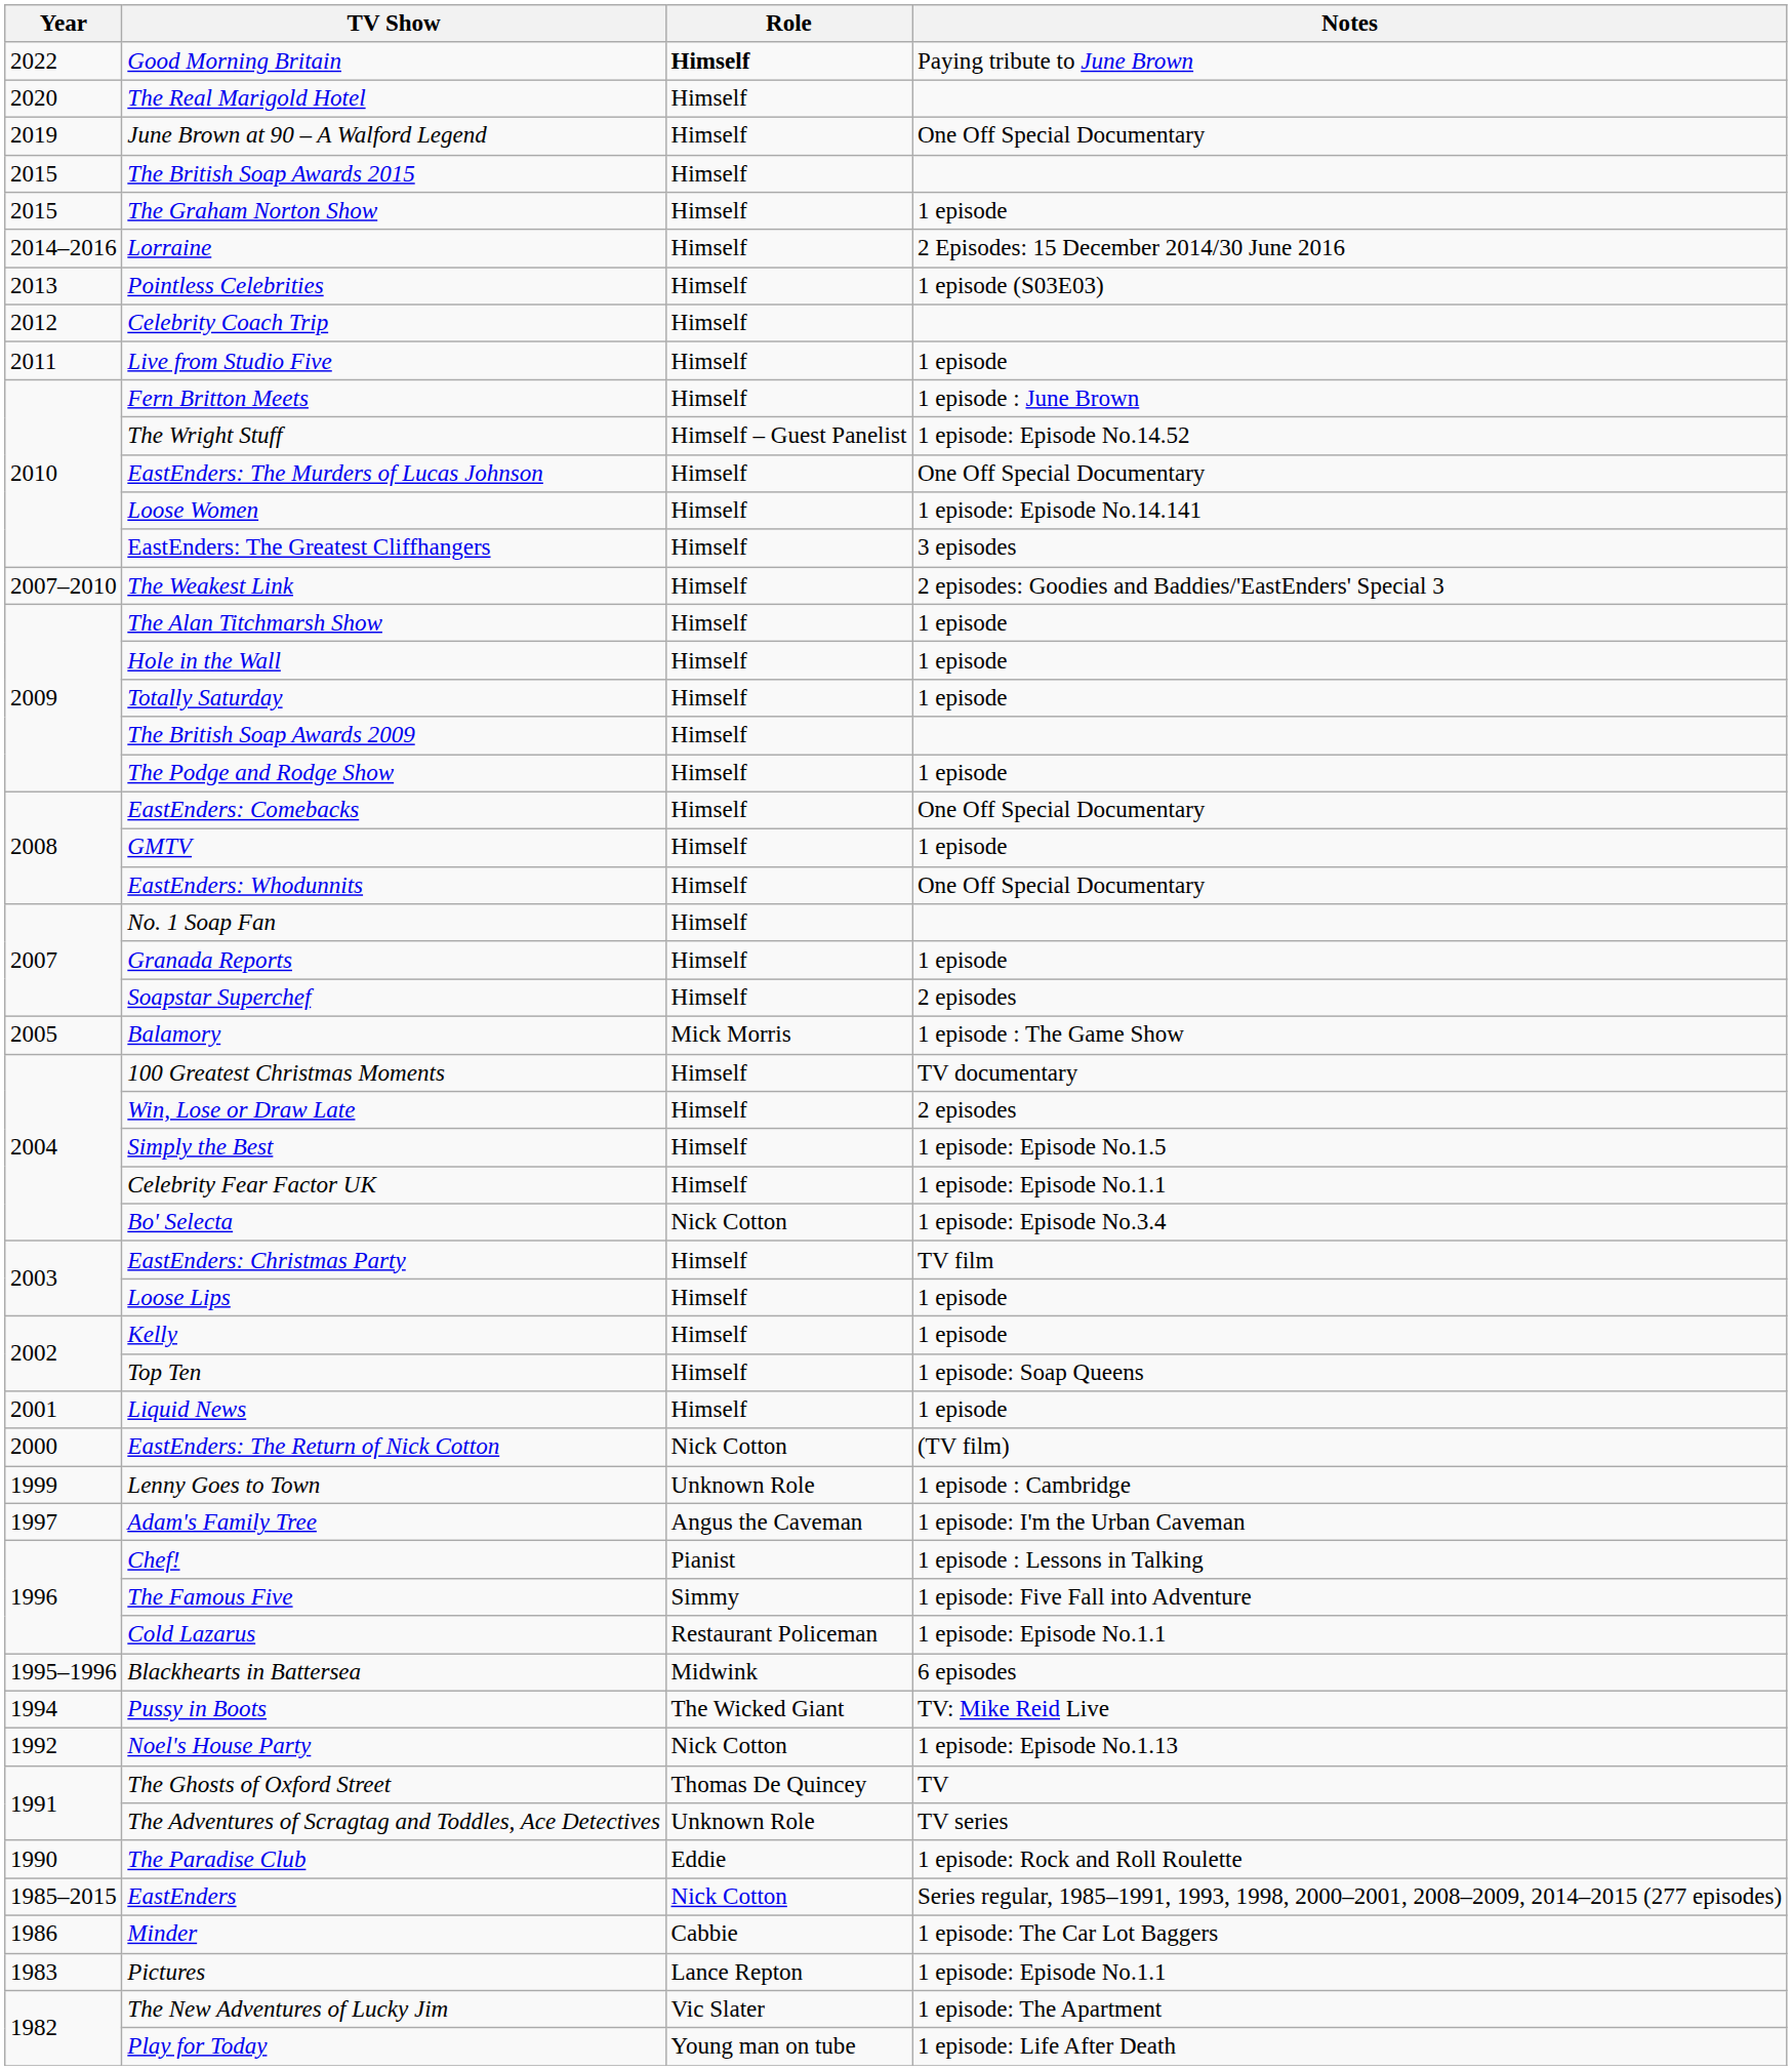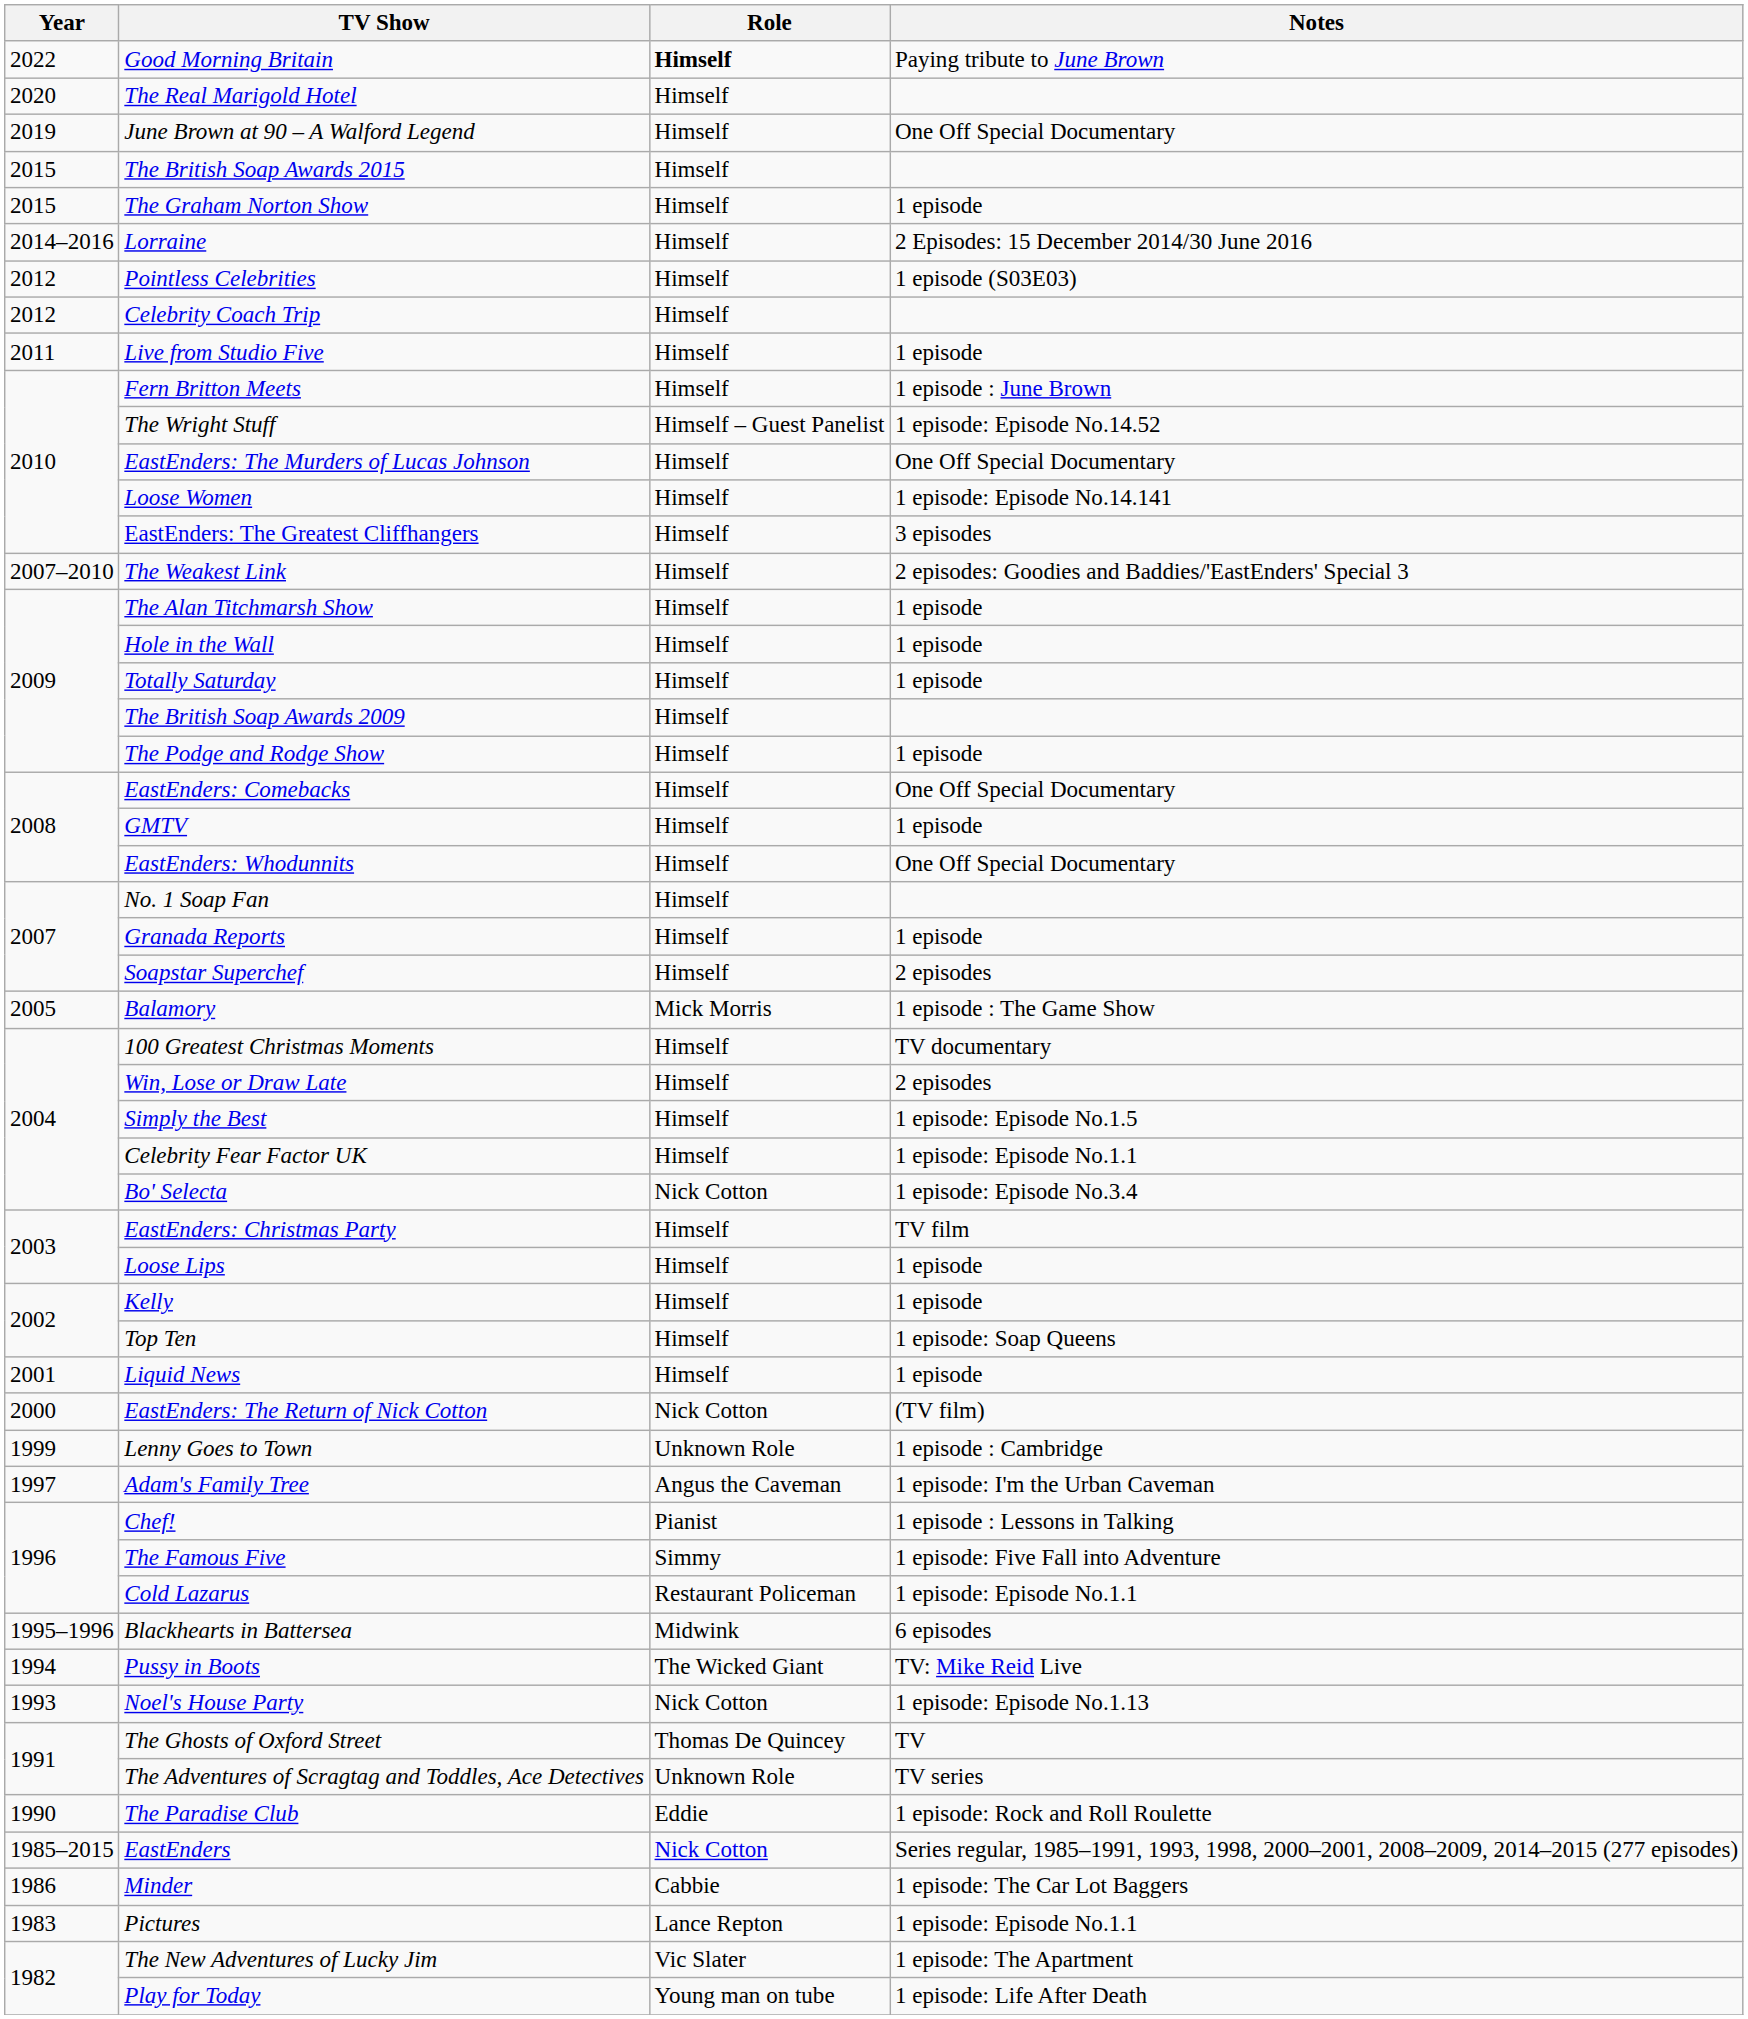Pointless Celebrities | Year: 2013 -> 2012
Noel's House Party | Year: 1992 -> 1993
